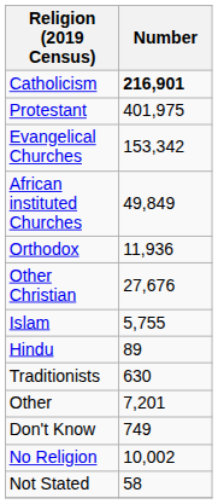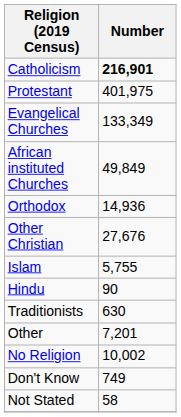Evangelical Churches | Number: 153,342 -> 133,349
Orthodox | Number: 11,936 -> 14,936
Hindu | Number: 89 -> 90
rows swapped: No Religion <-> Don't Know
